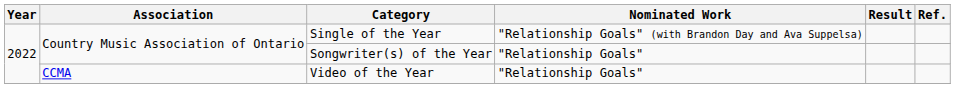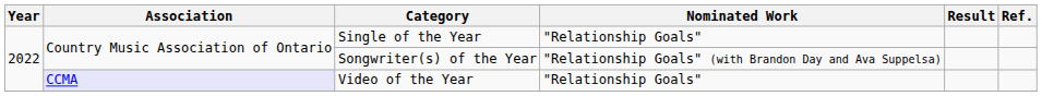Single of the Year | Nominated Work: "Relationship Goals" (with Brandon Day and Ava Suppelsa) -> "Relationship Goals"
Songwriter(s) of the Year | Nominated Work: "Relationship Goals" -> "Relationship Goals" (with Brandon Day and Ava Suppelsa)
Video of the Year | Association: no background -> lavender background
